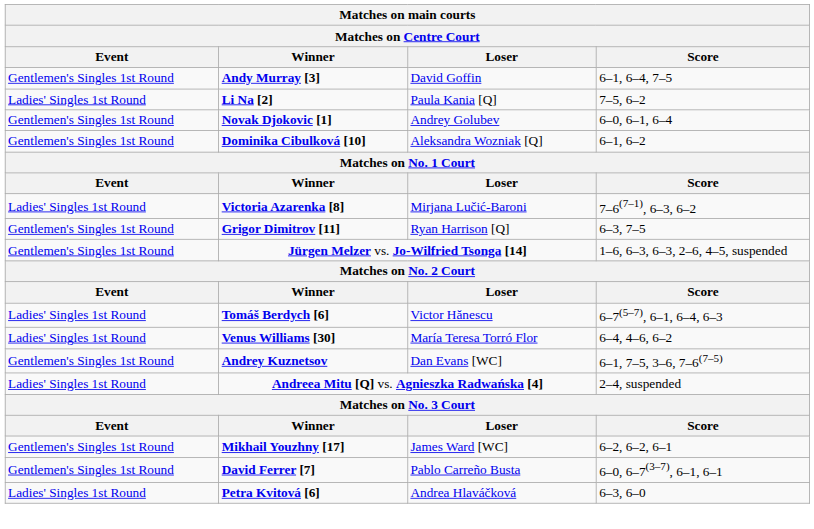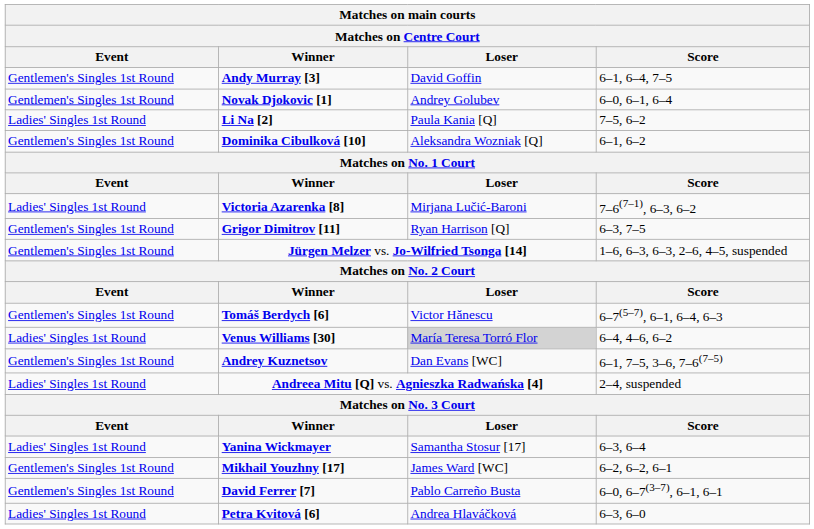rows swapped: Li Na [2] <-> Novak Djokovic [1]
Tomáš Berdych [6] | Event: Ladies' Singles 1st Round -> Gentlemen's Singles 1st Round
Venus Williams [30] | Loser: no background -> lightgrey background
+ row: Ladies' Singles 1st Round | Yanina Wickmayer | Samantha Stosur [17] | 6–3, 6–4
